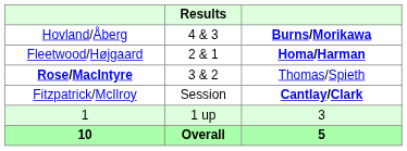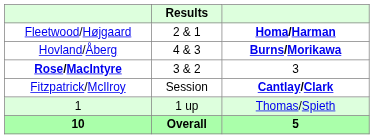rows swapped: Hovland/Åberg <-> Fleetwood/Højgaard
Rose/MacIntyre | column 3: Thomas/Spieth -> 3
1 | column 3: 3 -> Thomas/Spieth
